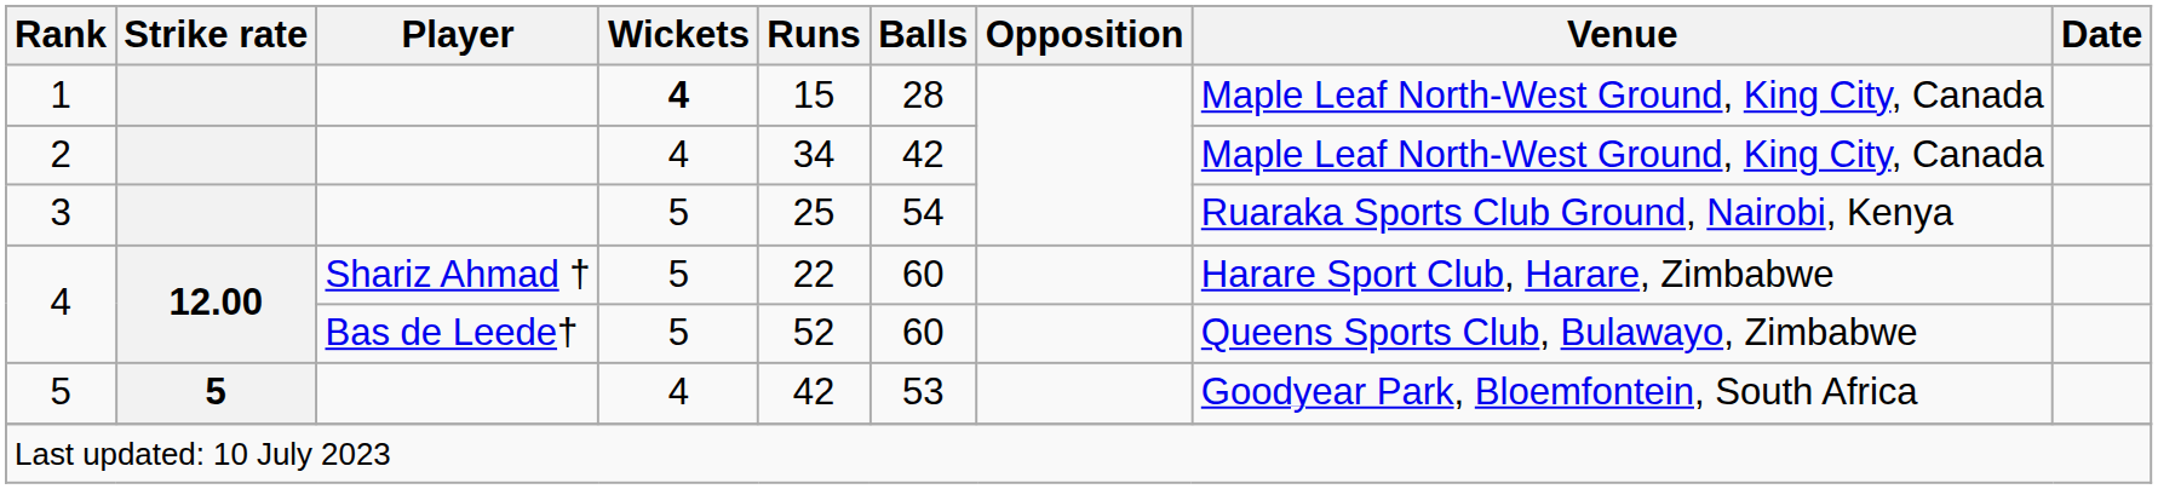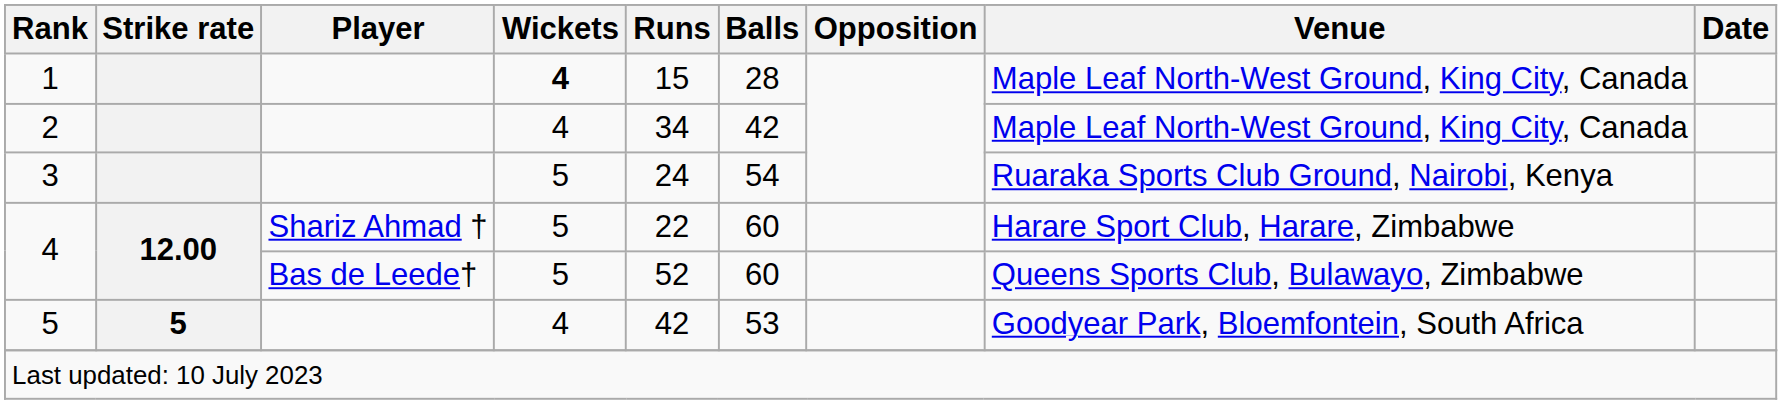3 | Runs: 25 -> 24
